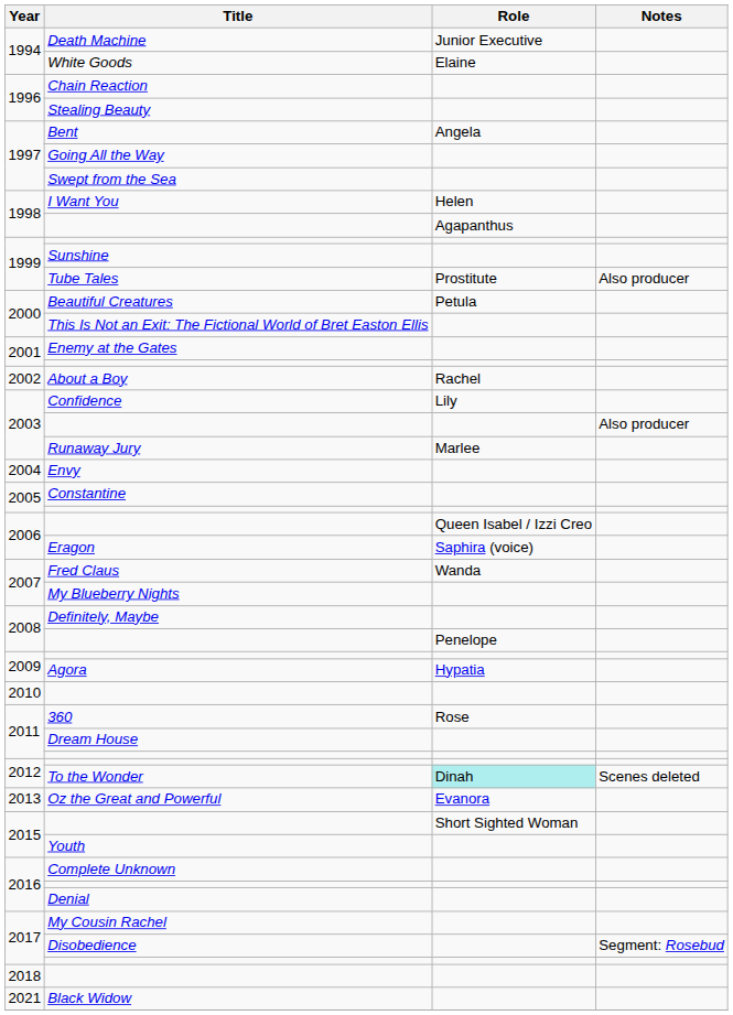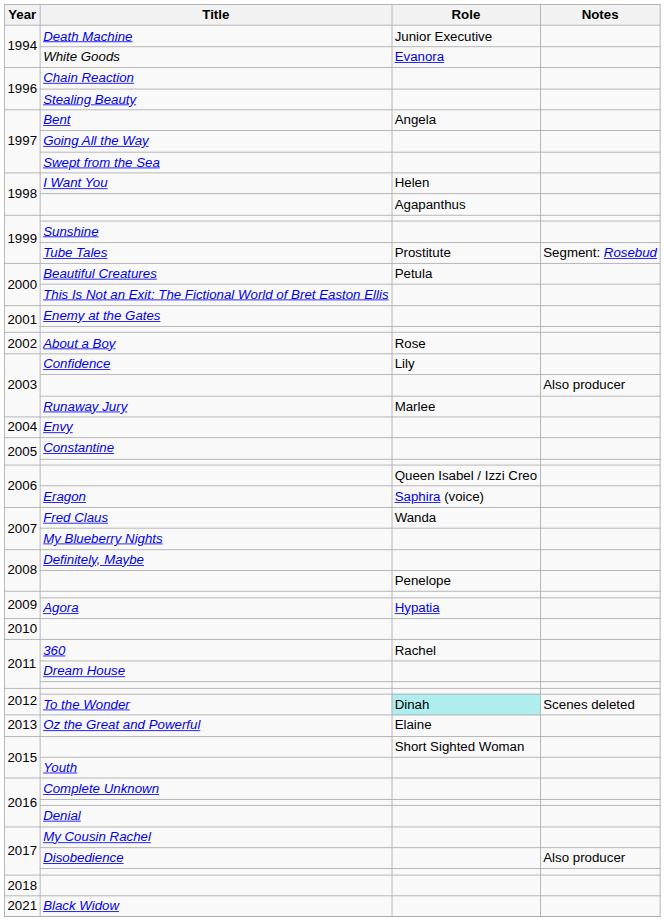White Goods | Role: Elaine -> Evanora
Tube Tales | Notes: Also producer -> Segment: Rosebud
About a Boy | Role: Rachel -> Rose
360 | Role: Rose -> Rachel
Oz the Great and Powerful | Role: Evanora -> Elaine
Disobedience | Notes: Segment: Rosebud -> Also producer
